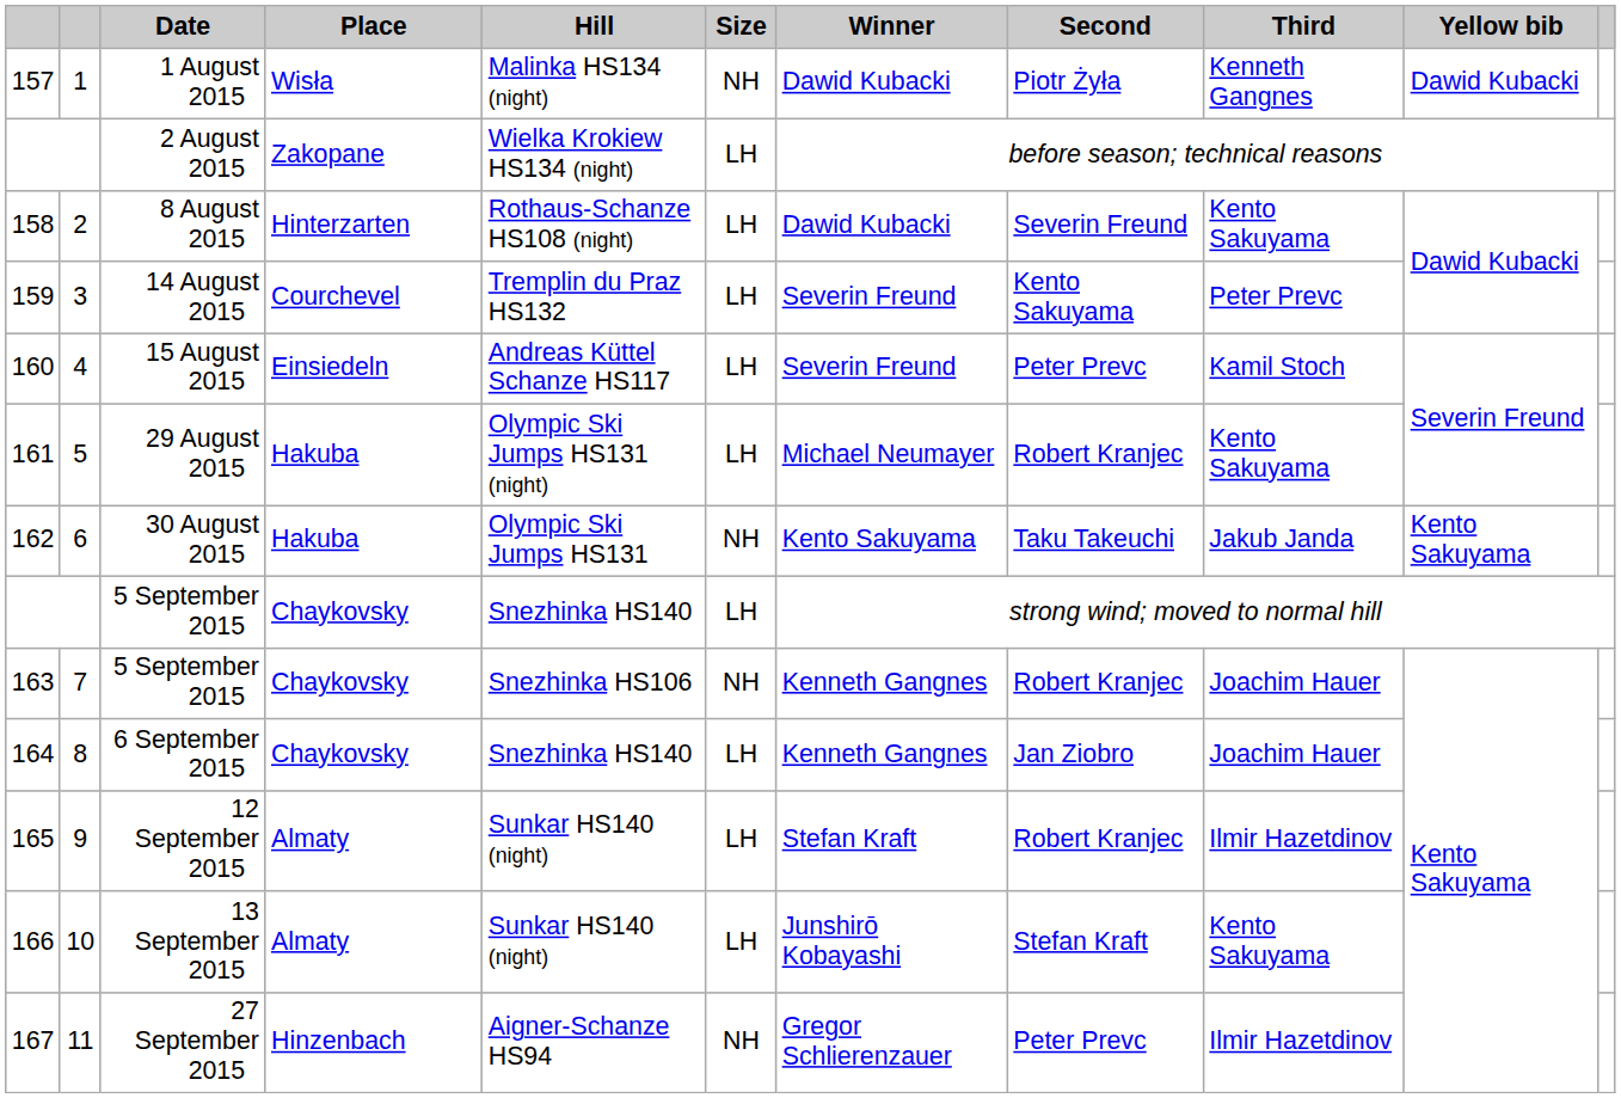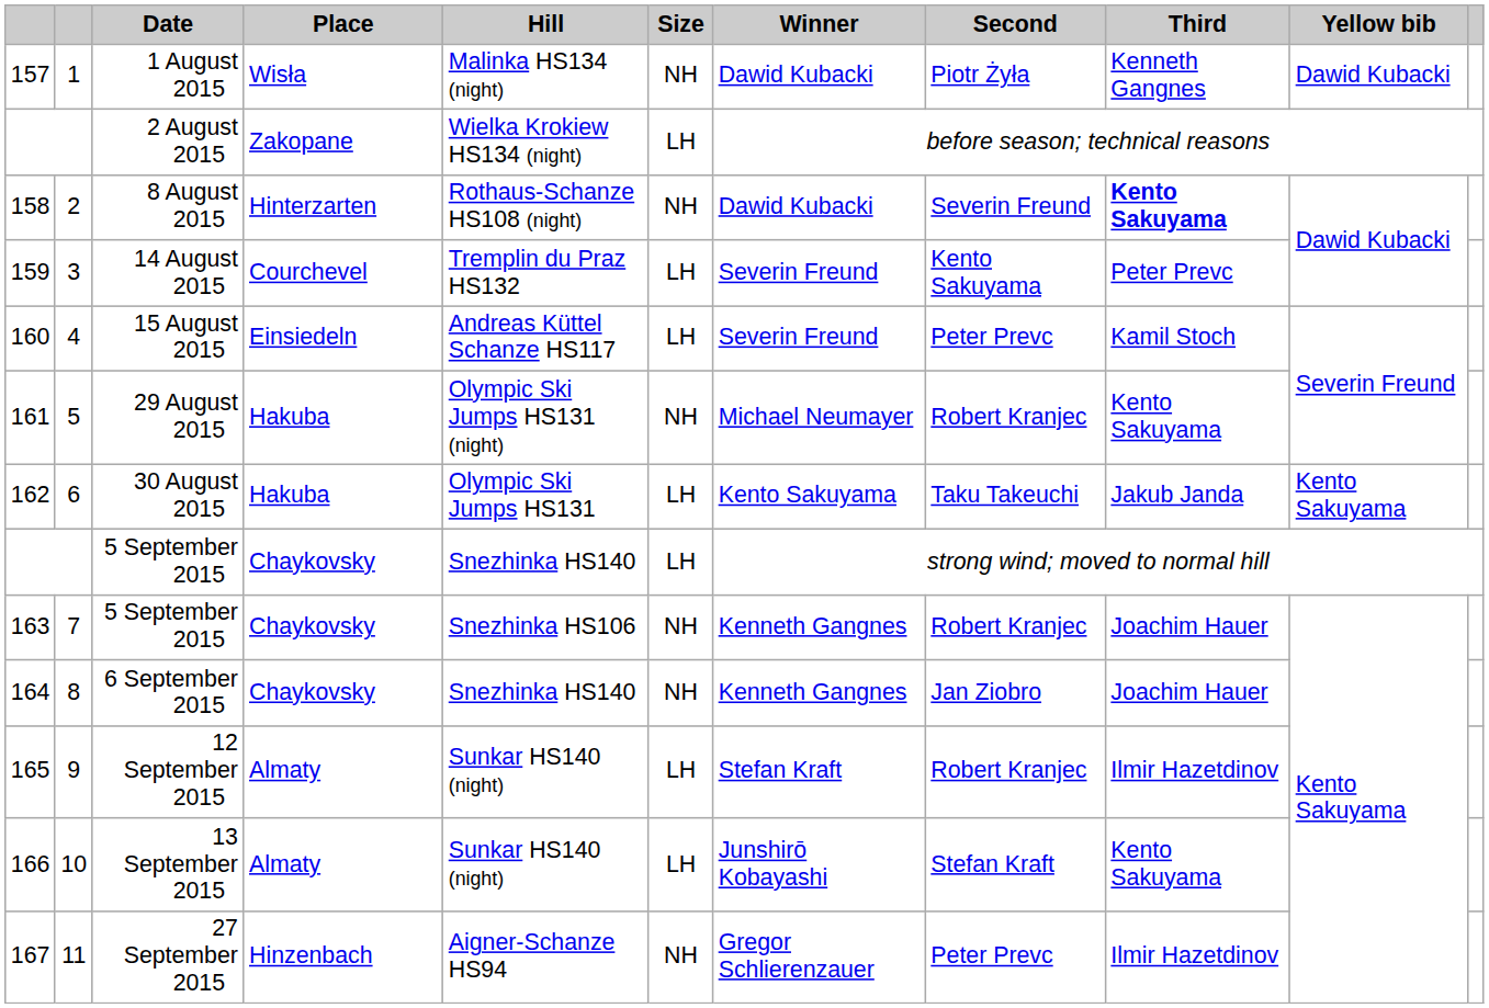8 August 2015 | Size: LH -> NH
8 August 2015 | Third: normal -> bold
29 August 2015 | Size: LH -> NH
30 August 2015 | Size: NH -> LH
6 September 2015 | Size: LH -> NH
